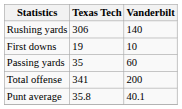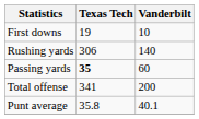rows swapped: First downs <-> Rushing yards
Passing yards | Texas Tech: normal -> bold
